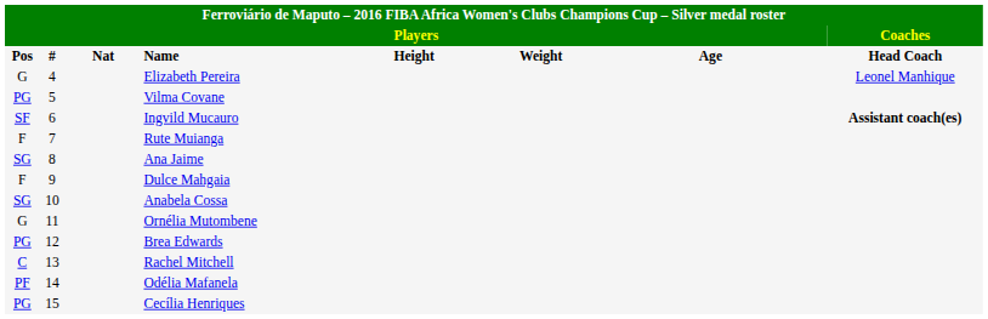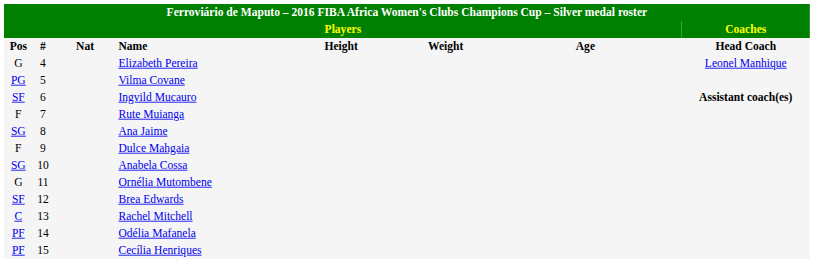Brea Edwards | column 1: PG -> SF
Cecília Henriques | column 1: PG -> PF
